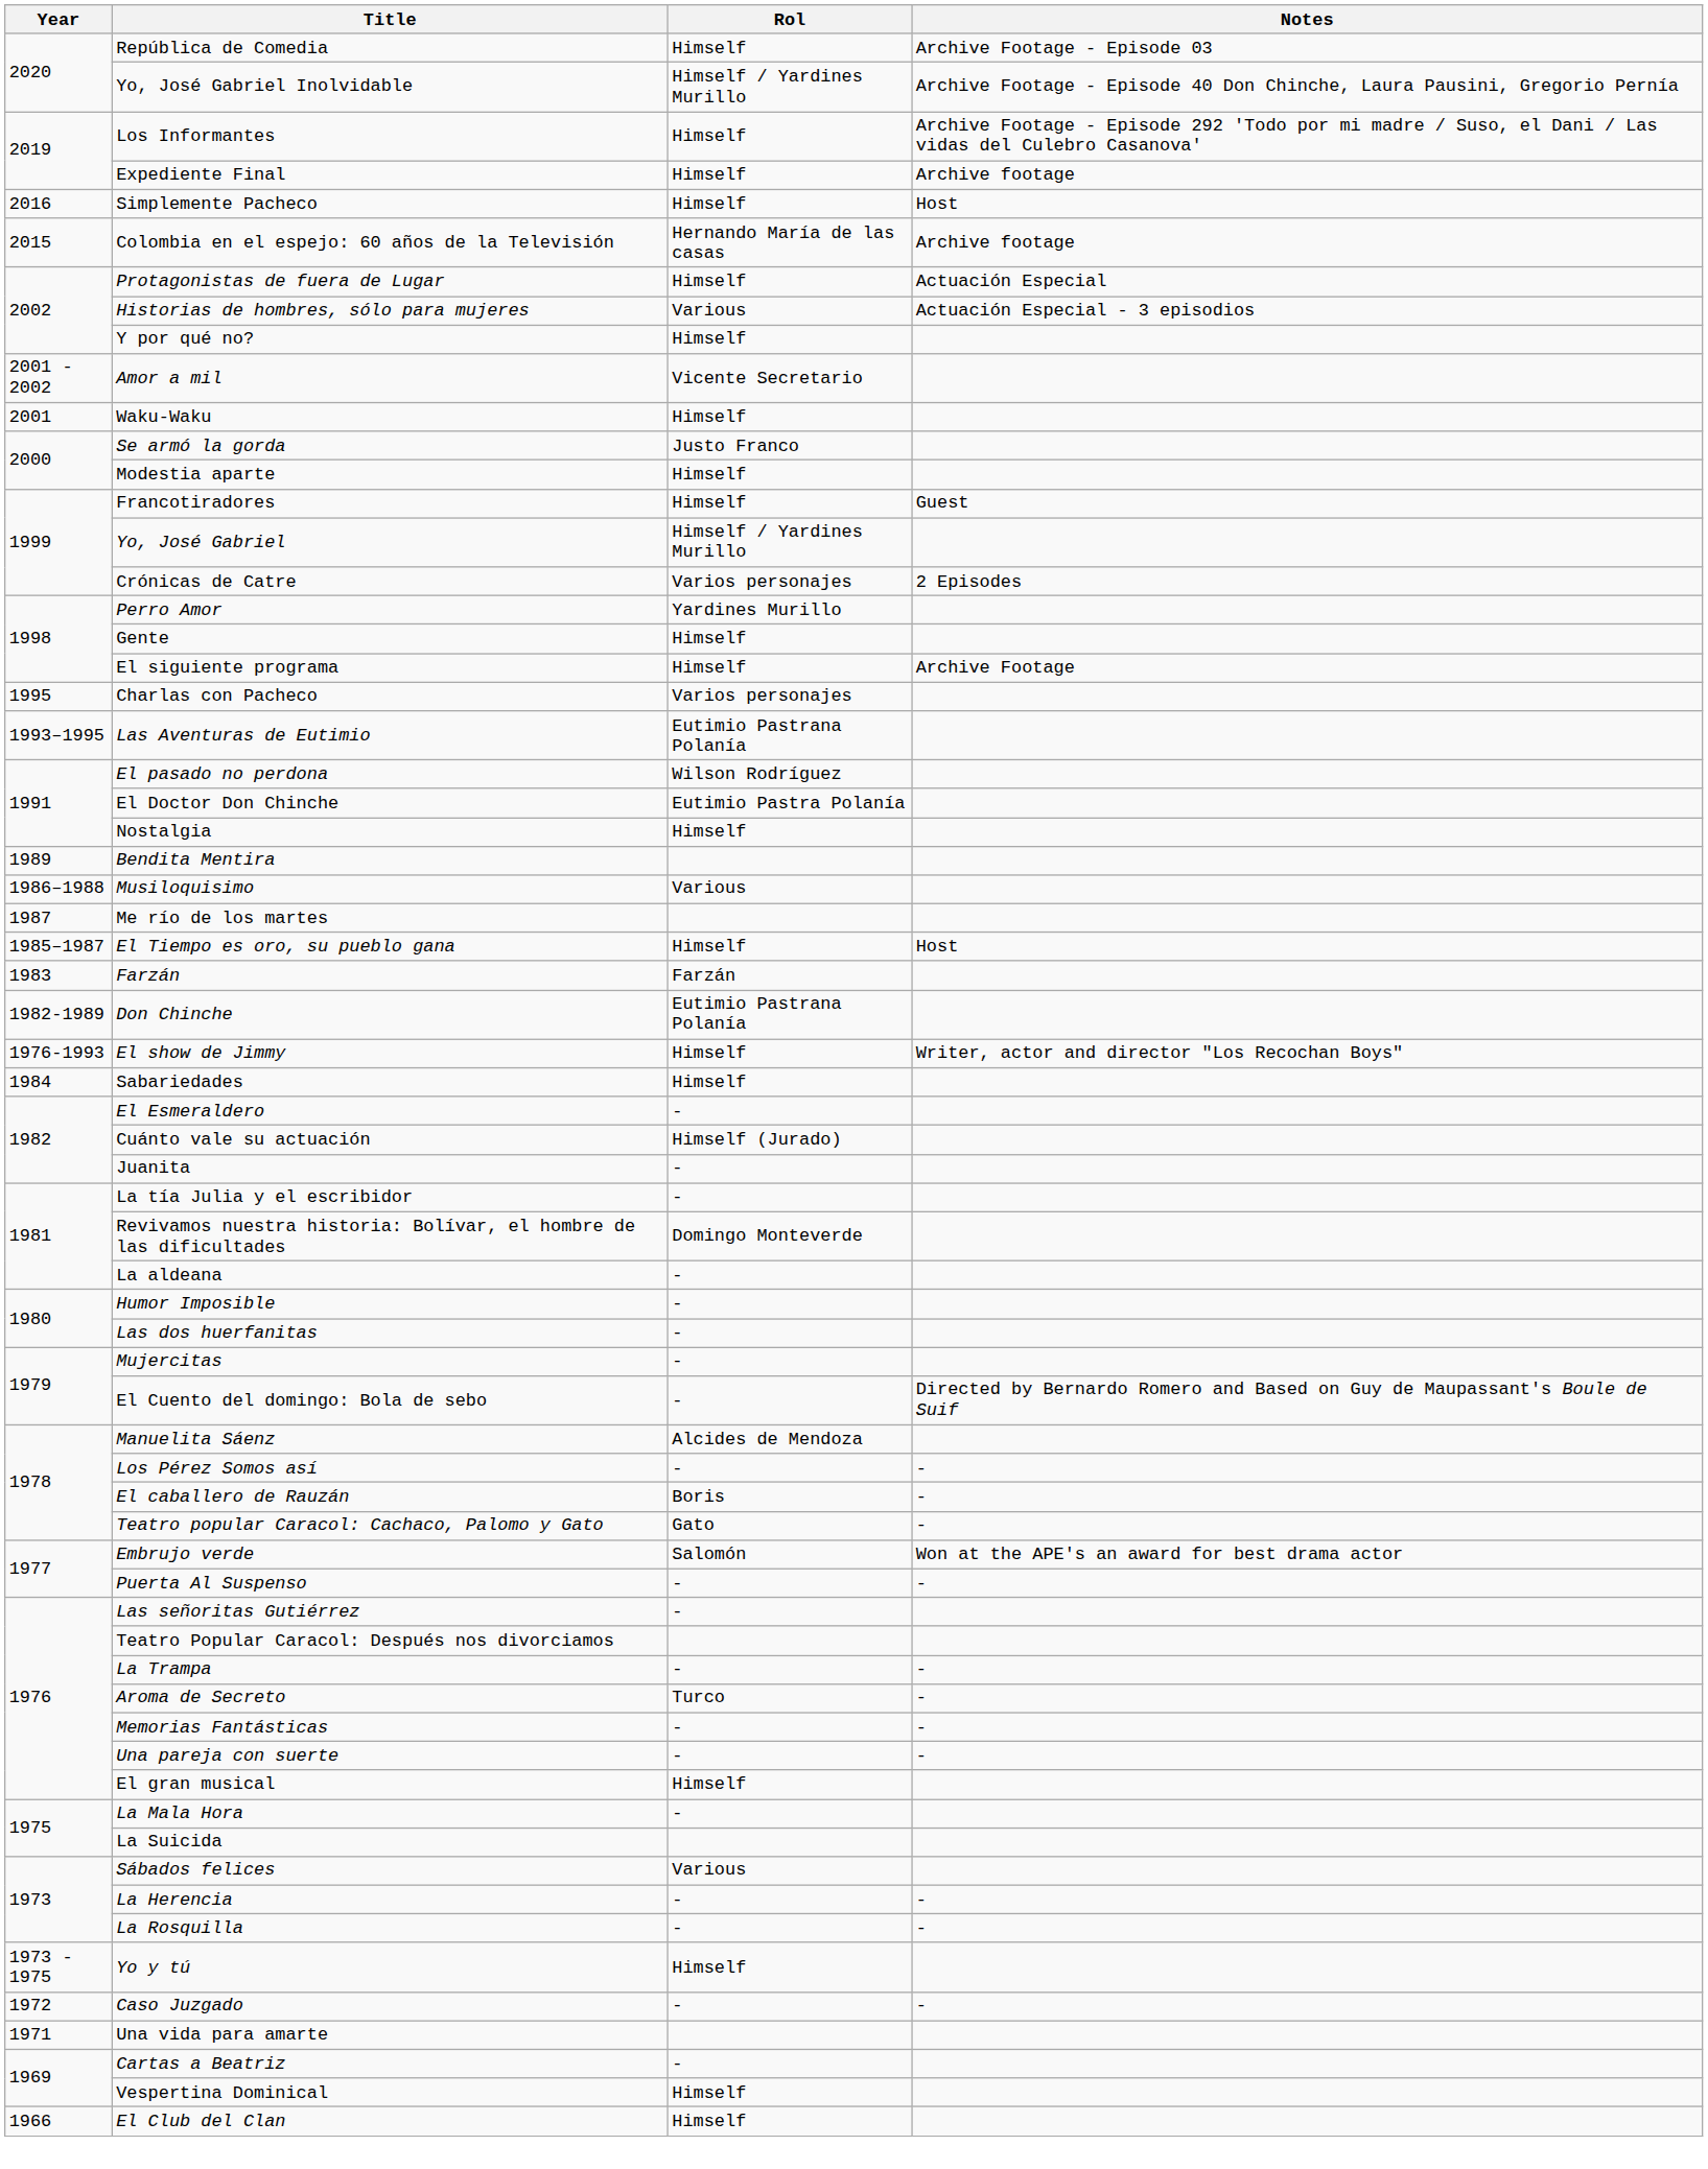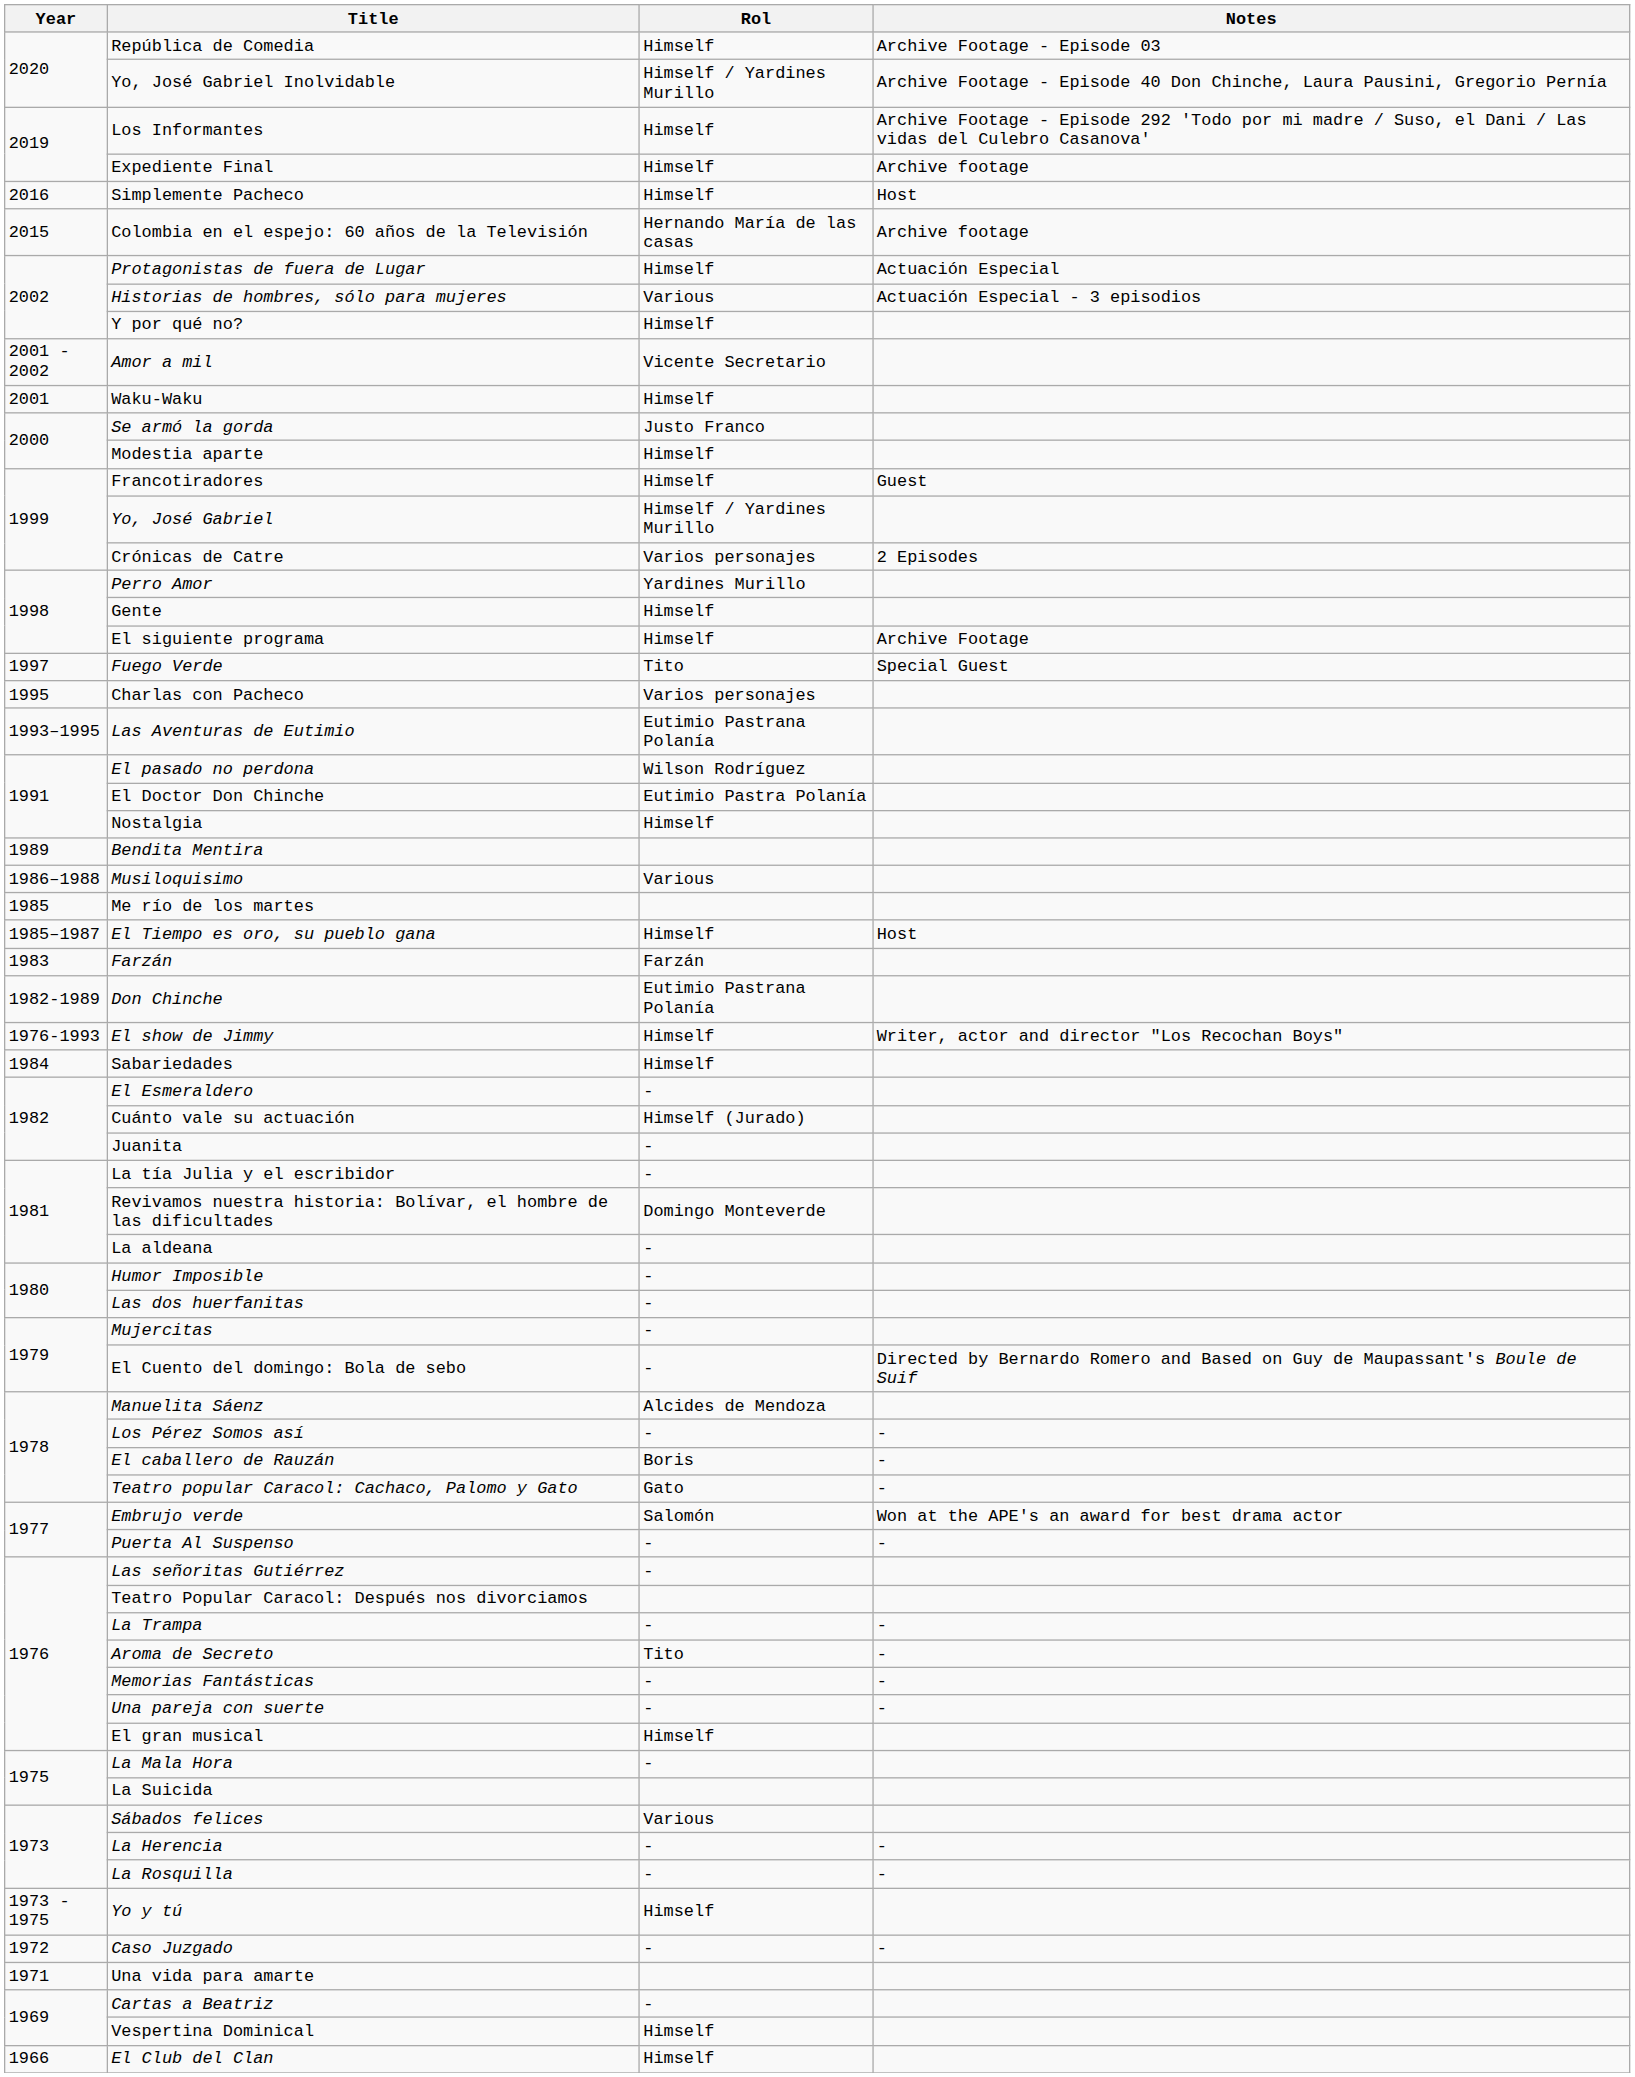+ row: 1997 | Fuego Verde | Tito | Special Guest
Me río de los martes | Year: 1987 -> 1985
Aroma de Secreto | Rol: Turco -> Tito
